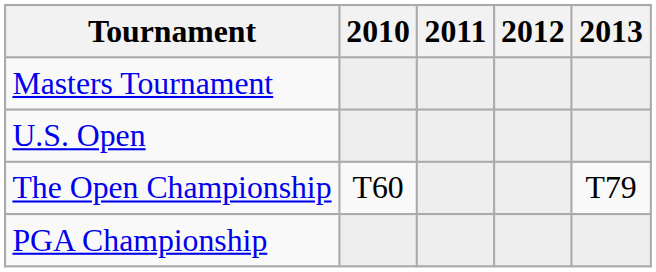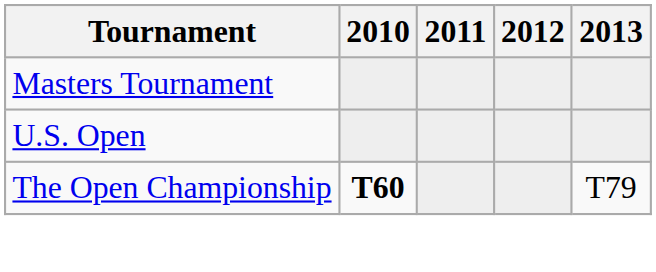The Open Championship | 2010: normal -> bold
- row: PGA Championship
